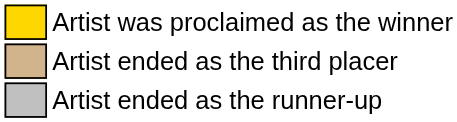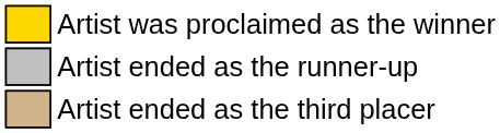rows swapped: Artist ended as the runner-up <-> Artist ended as the third placer
